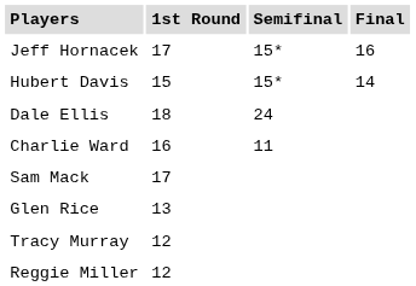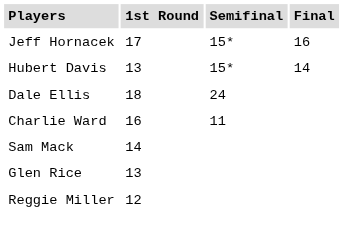Hubert Davis | 1st Round: 15 -> 13
Sam Mack | 1st Round: 17 -> 14
- row: Tracy Murray | 12
